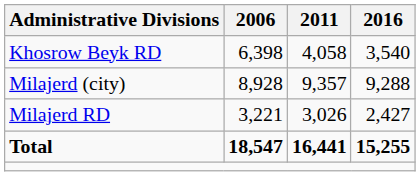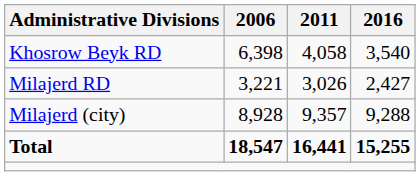rows swapped: Milajerd RD <-> Milajerd (city)
